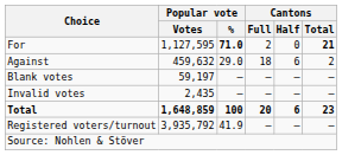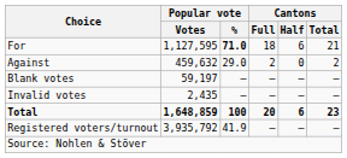For | Cantons / Full: 2 -> 18
For | Cantons / Half: 0 -> 6
For | Cantons / Total: bold -> normal
Against | Cantons / Full: 18 -> 2
Against | Cantons / Half: 6 -> 0
